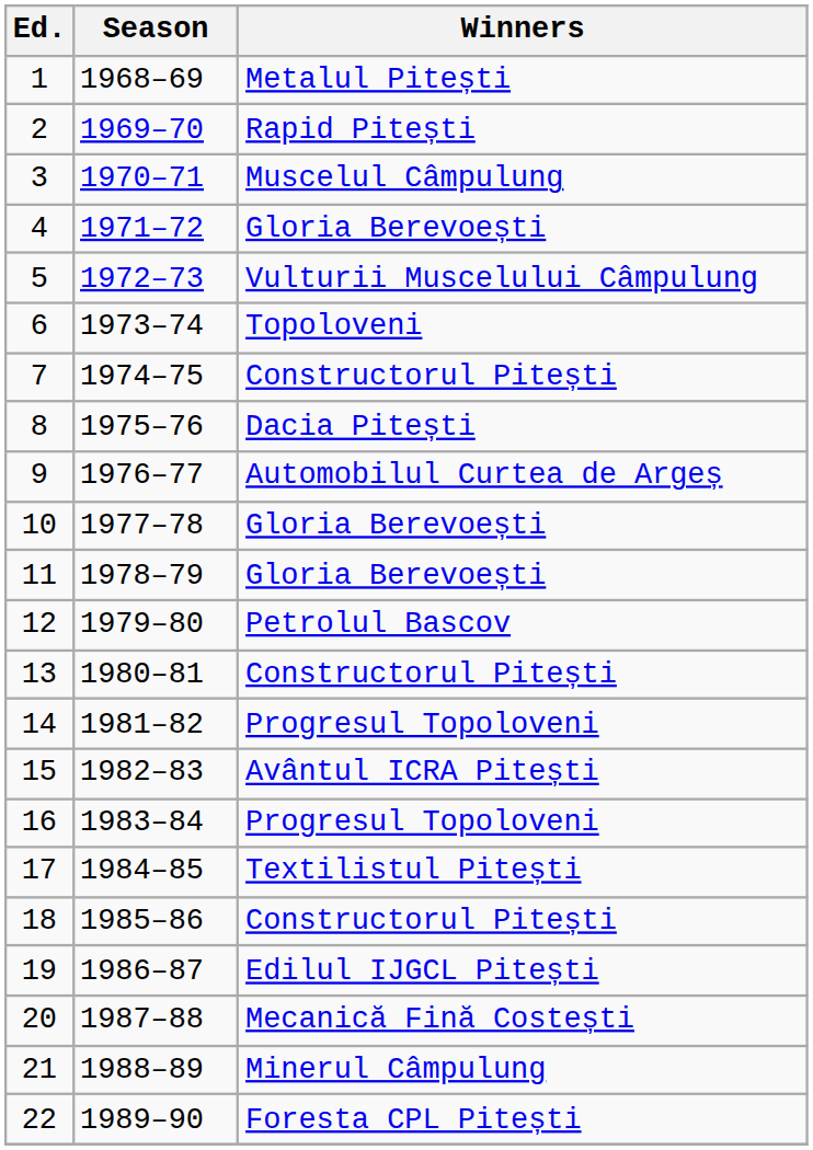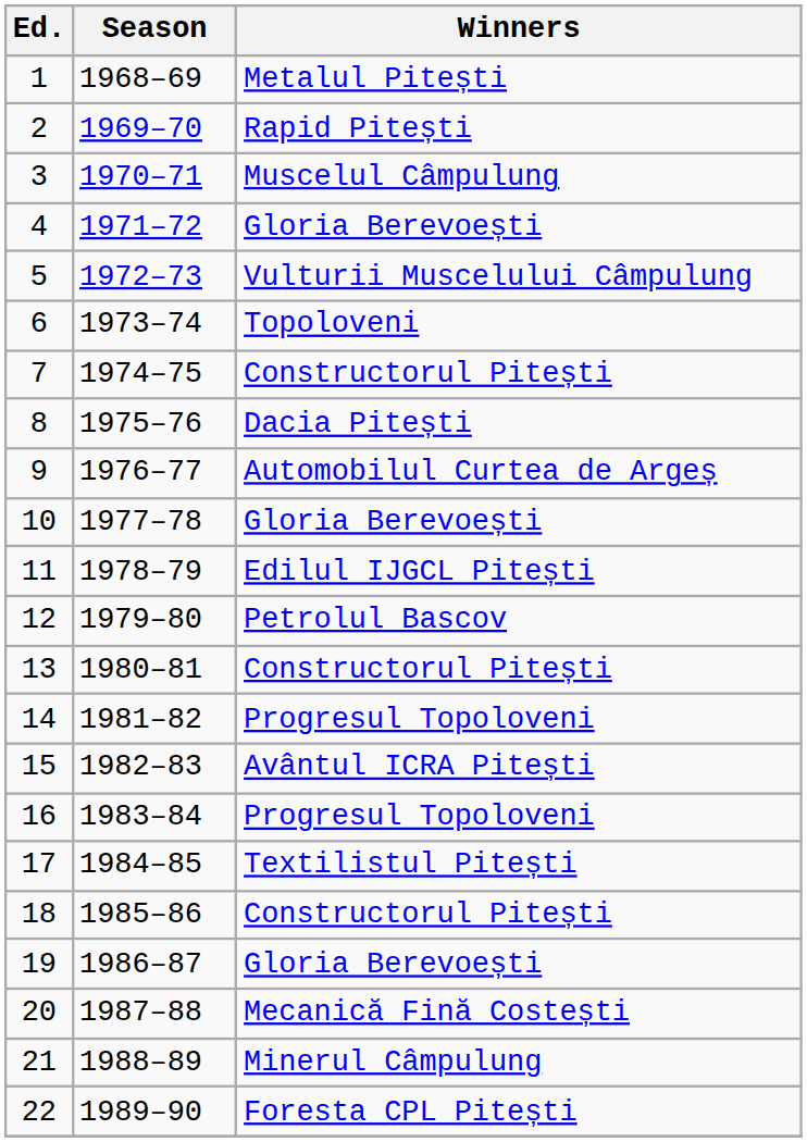11 | Winners: Gloria Berevoești -> Edilul IJGCL Pitești
19 | Winners: Edilul IJGCL Pitești -> Gloria Berevoești
